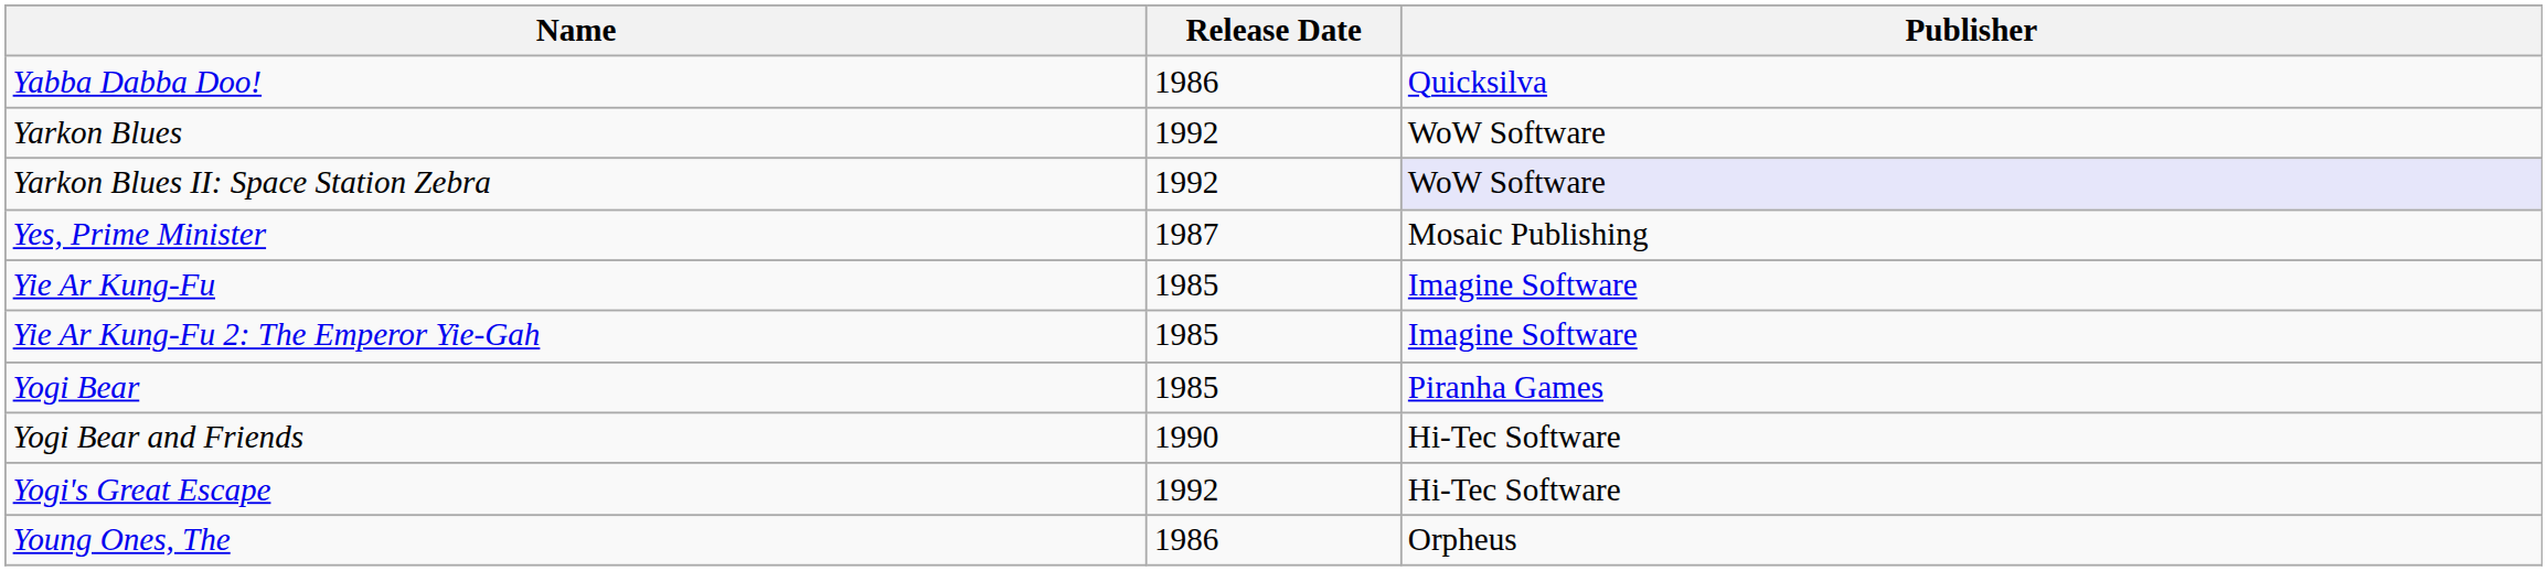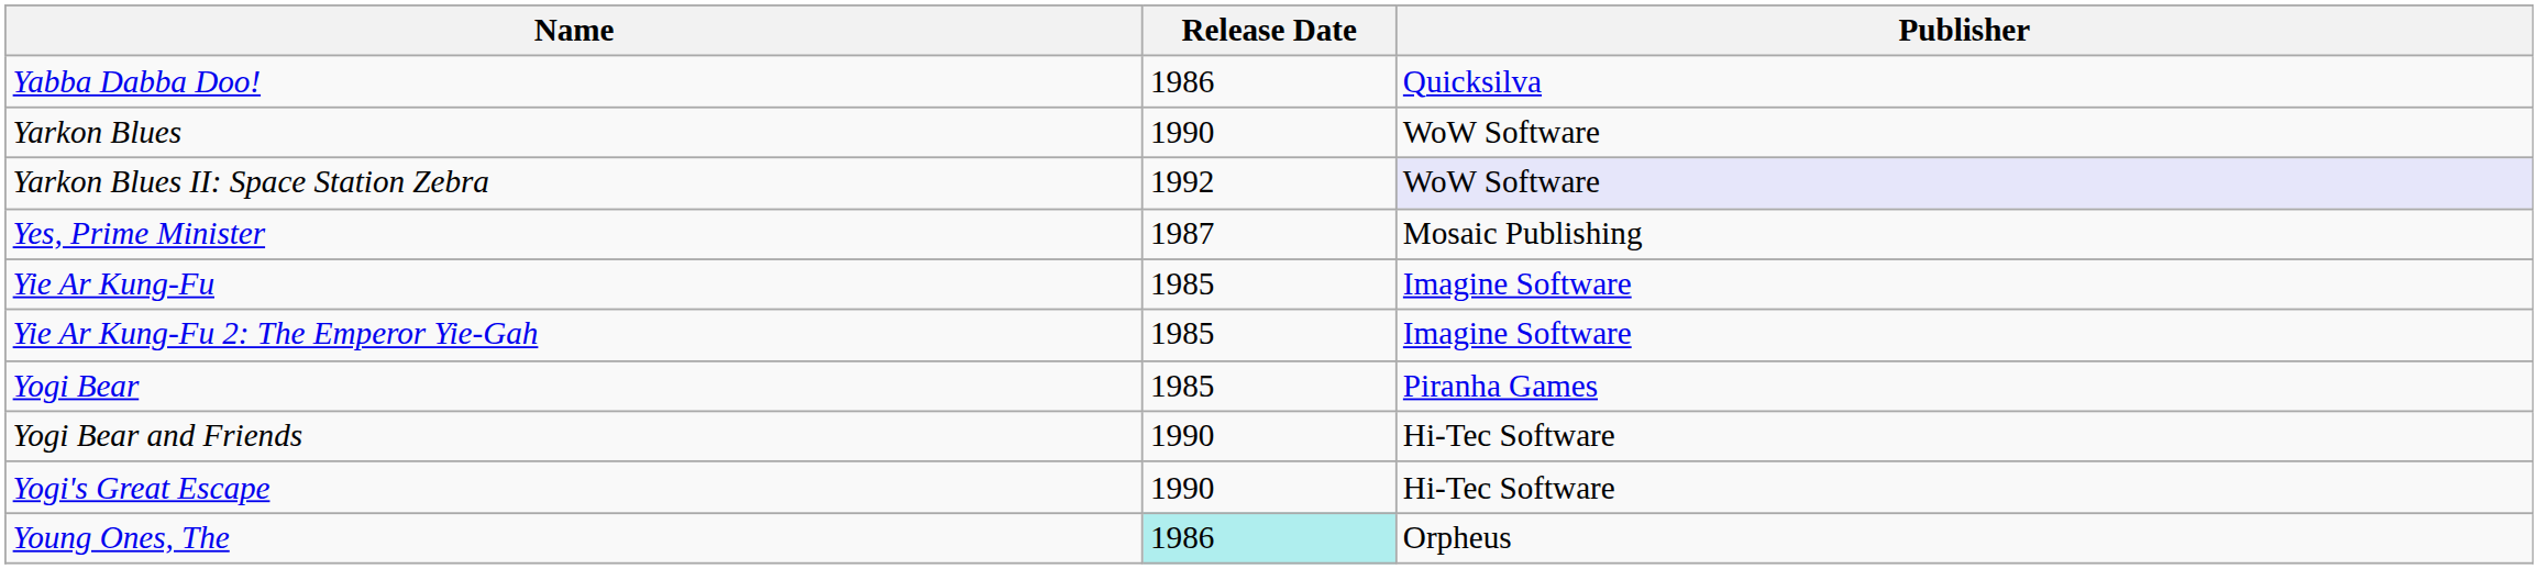Yarkon Blues | Release Date: 1992 -> 1990
Yogi's Great Escape | Release Date: 1992 -> 1990
Young Ones, The | Release Date: no background -> paleturquoise background
